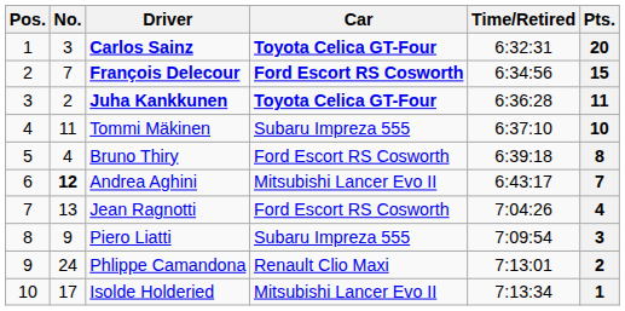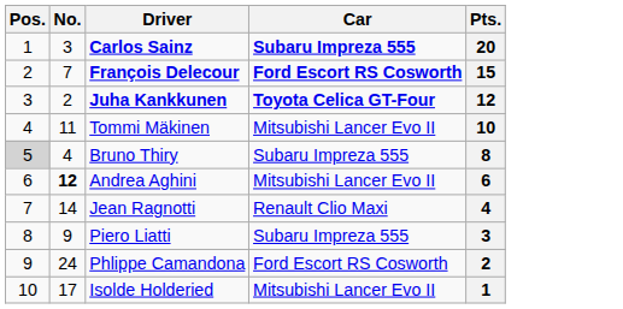- column: Time/Retired | 6:32:31 | 6:34:56 | 6:36:28 | 6:37:10 | 6:39:18 | 6:43:17 | 7:04:26 | 7:09:54 | 7:13:01 | 7:13:34
Carlos Sainz | Car: Toyota Celica GT-Four -> Subaru Impreza 555
Juha Kankkunen | Pts.: 11 -> 12
Tommi Mäkinen | Car: Subaru Impreza 555 -> Mitsubishi Lancer Evo II
Bruno Thiry | Pos.: no background -> lightgrey background
Bruno Thiry | Car: Ford Escort RS Cosworth -> Subaru Impreza 555
Andrea Aghini | Pts.: 7 -> 6
Jean Ragnotti | No.: 13 -> 14
Jean Ragnotti | Car: Ford Escort RS Cosworth -> Renault Clio Maxi
Phlippe Camandona | Car: Renault Clio Maxi -> Ford Escort RS Cosworth
